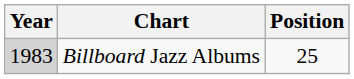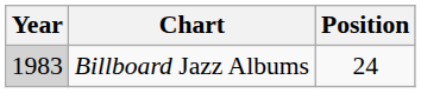Billboard Jazz Albums | Position: 25 -> 24
